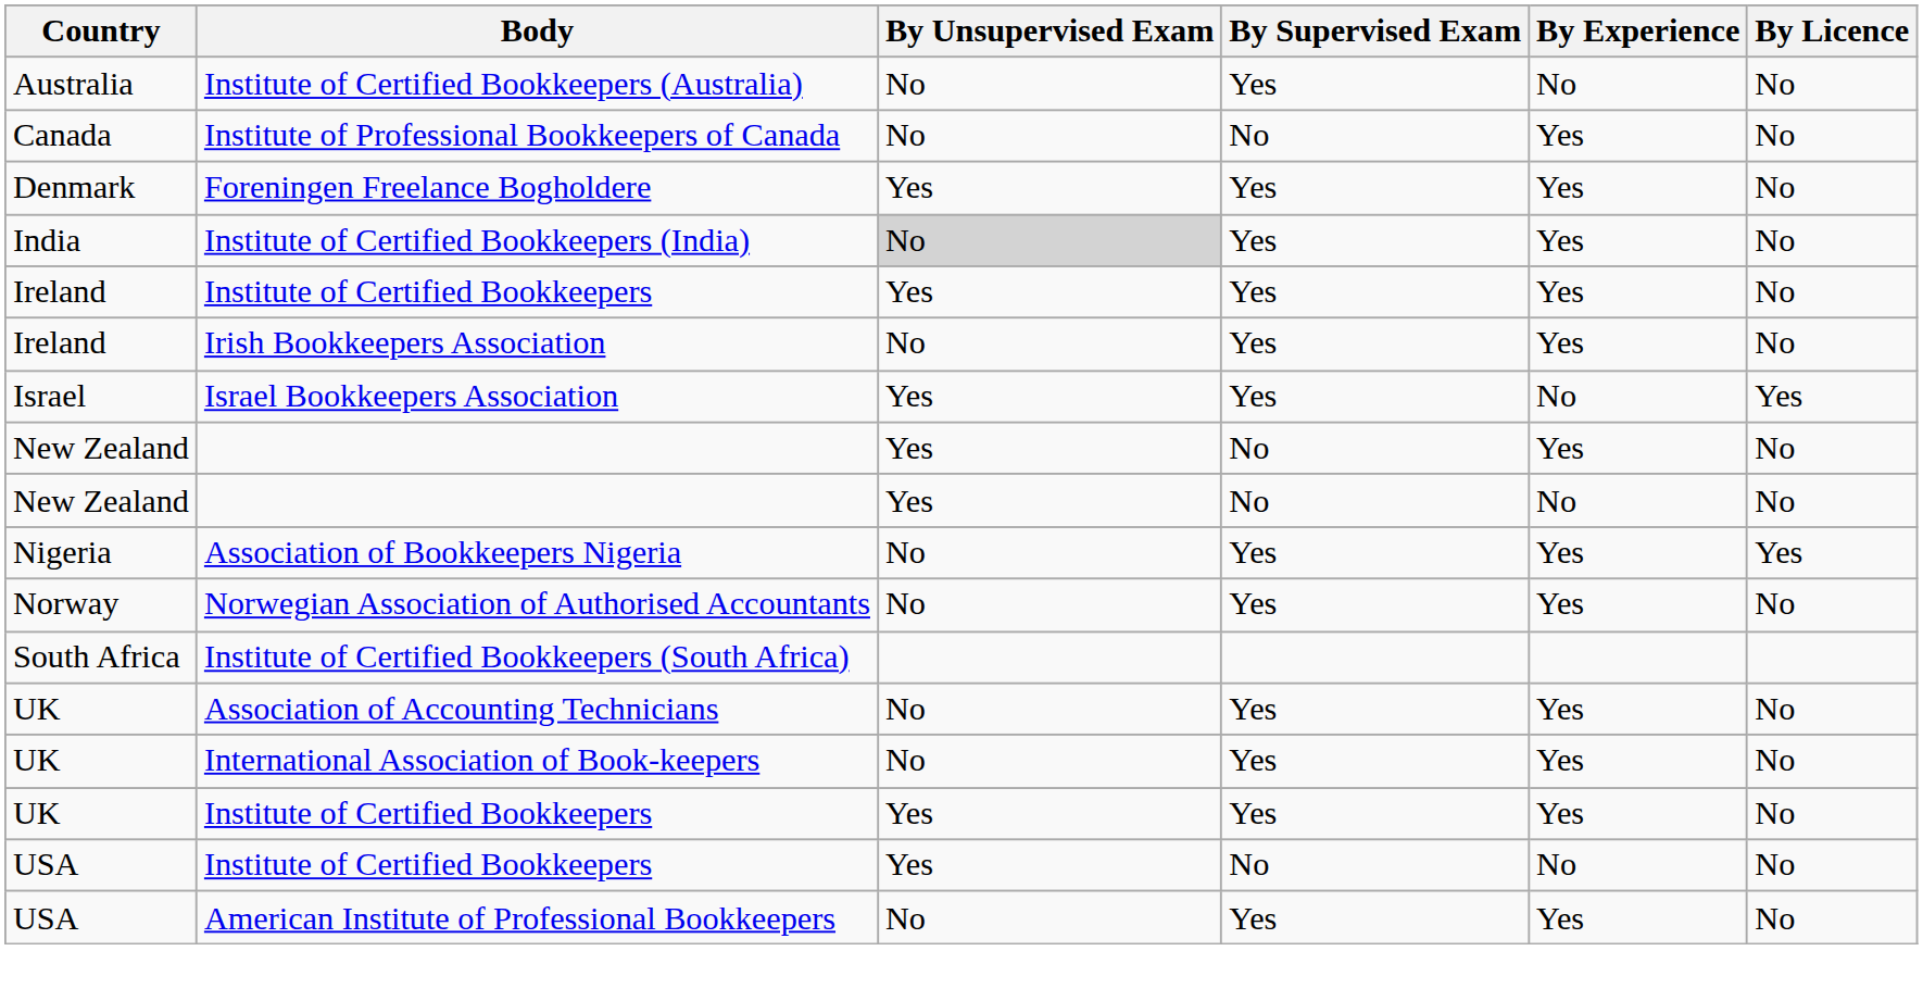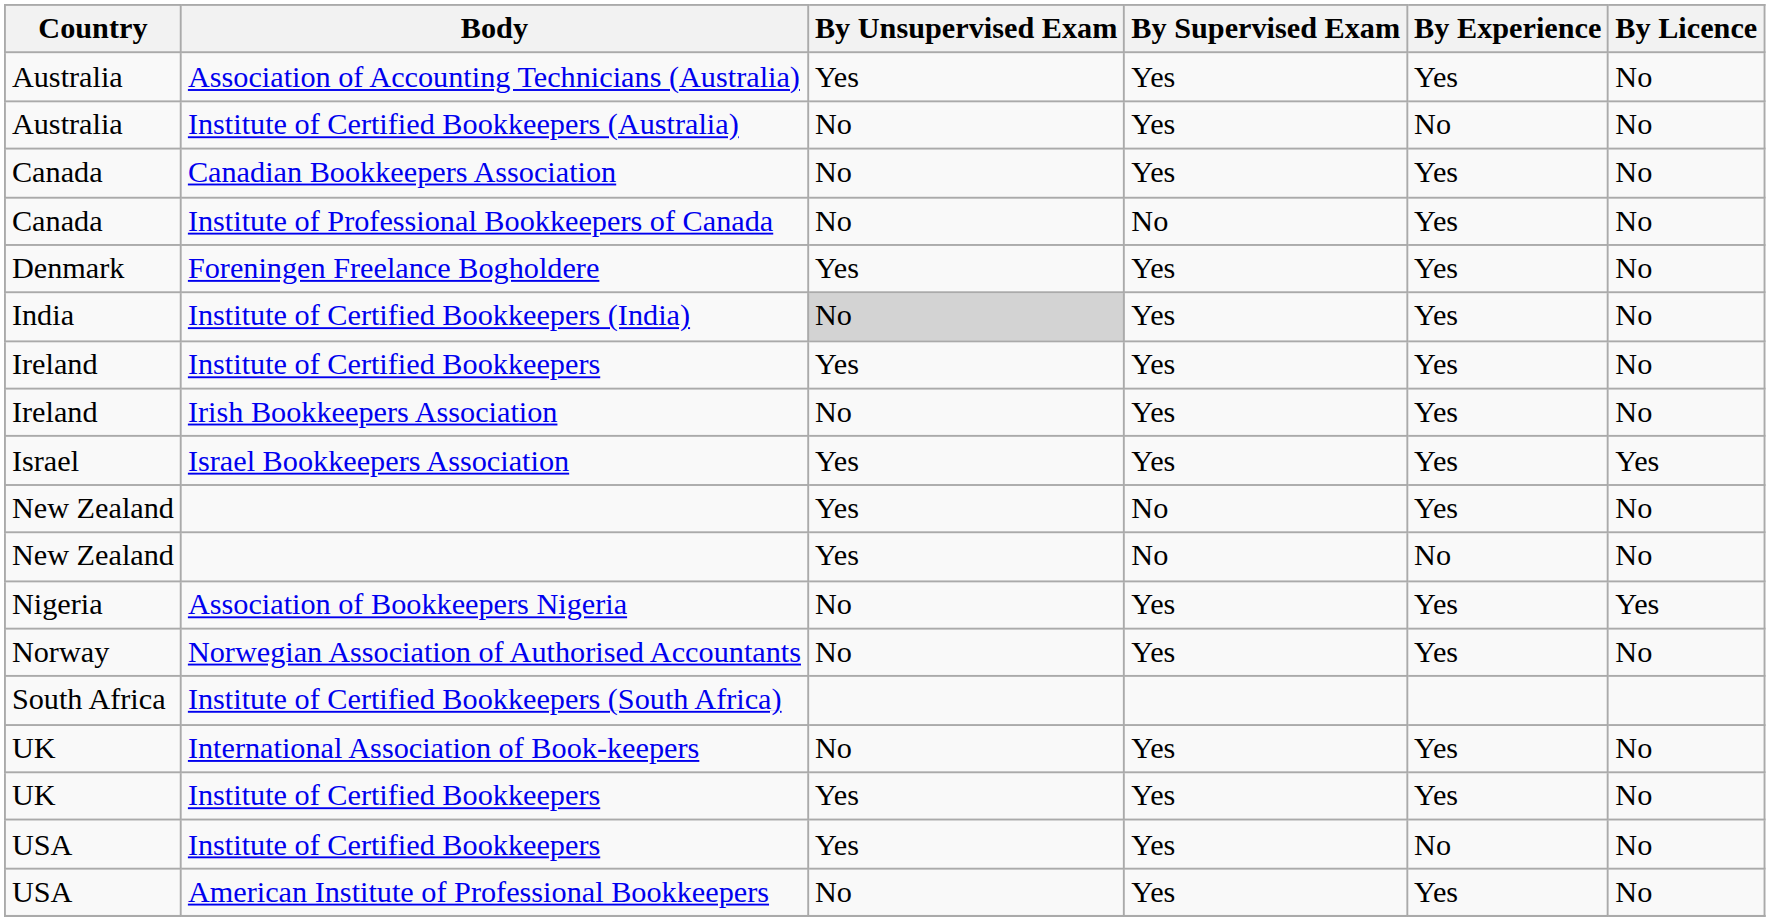+ row: Australia | Association of Accounting Technicians (Australia) | Yes | Yes | Yes | No
+ row: Canada | Canadian Bookkeepers Association | No | Yes | Yes | No
Israel Bookkeepers Association | By Experience: No -> Yes
- row: UK | Association of Accounting Technicians | No | Yes | Yes | No
USA / Institute of Certified Bookkeepers | By Supervised Exam: No -> Yes
